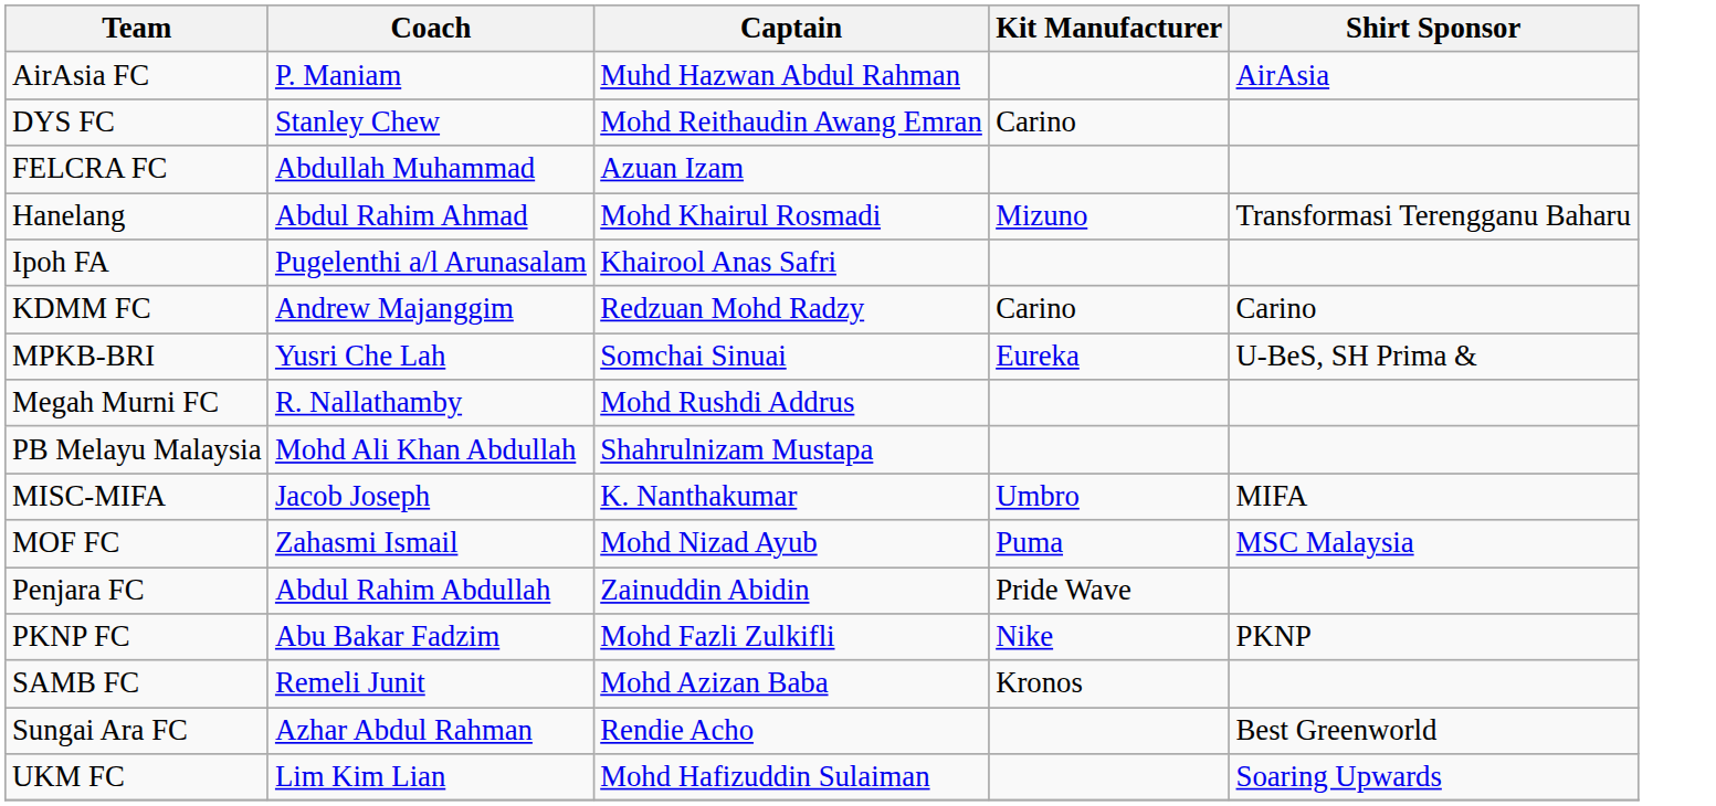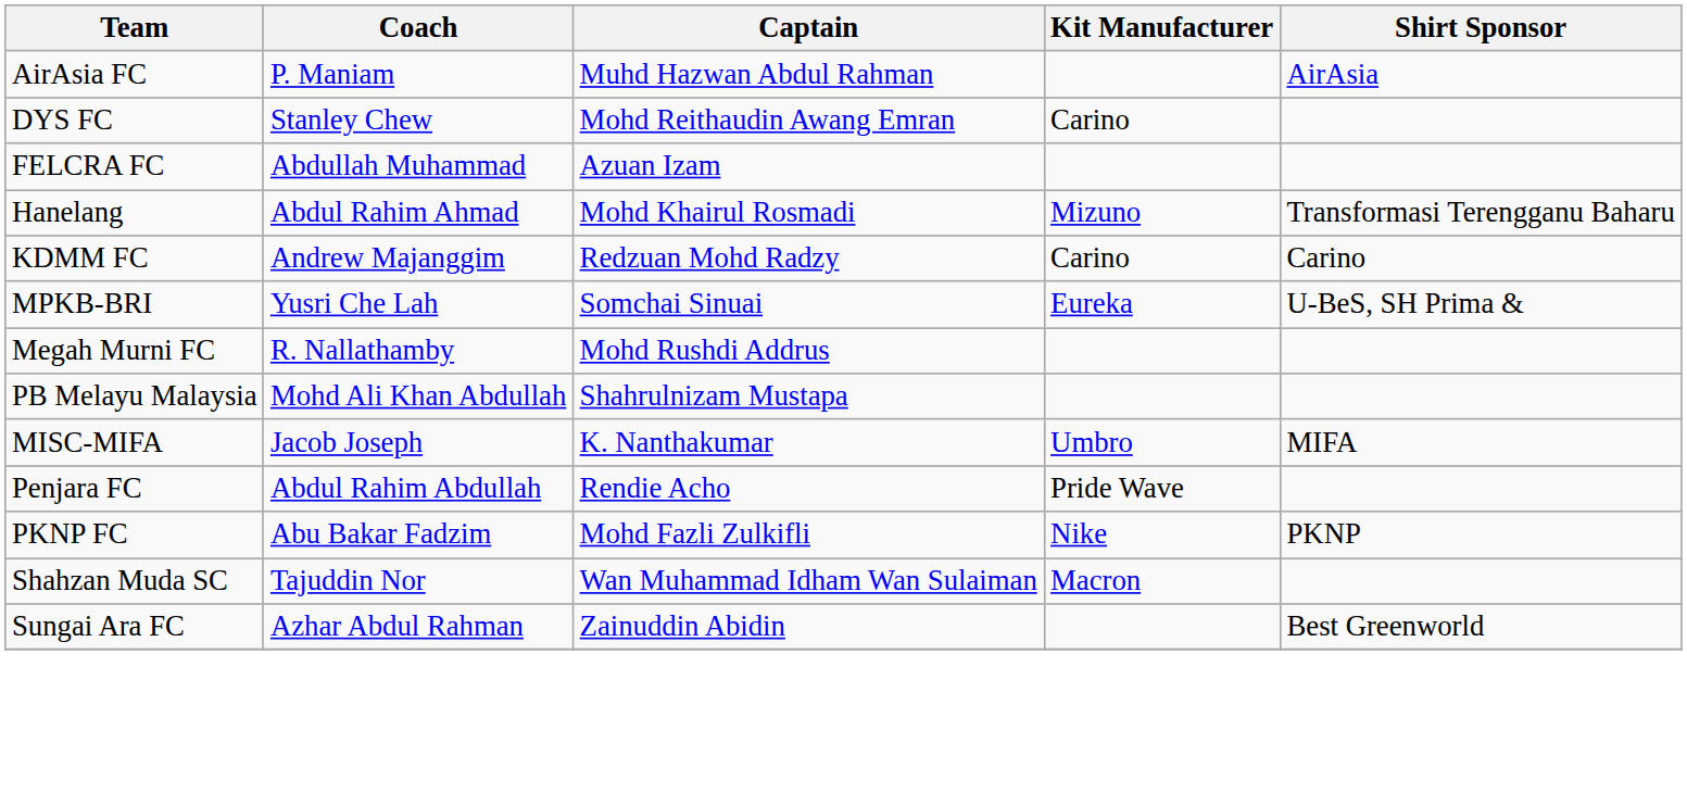- row: Ipoh FA | Pugelenthi a/l Arunasalam | Khairool Anas Safri
- row: MOF FC | Zahasmi Ismail | Mohd Nizad Ayub | Puma | MSC Malaysia
Penjara FC | Captain: Zainuddin Abidin -> Rendie Acho
- row: SAMB FC | Remeli Junit | Mohd Azizan Baba | Kronos
+ row: Shahzan Muda SC | Tajuddin Nor | Wan Muhammad Idham Wan Sulaiman | Macron
Sungai Ara FC | Captain: Rendie Acho -> Zainuddin Abidin
- row: UKM FC | Lim Kim Lian | Mohd Hafizuddin Sulaiman | Soaring Upwards
